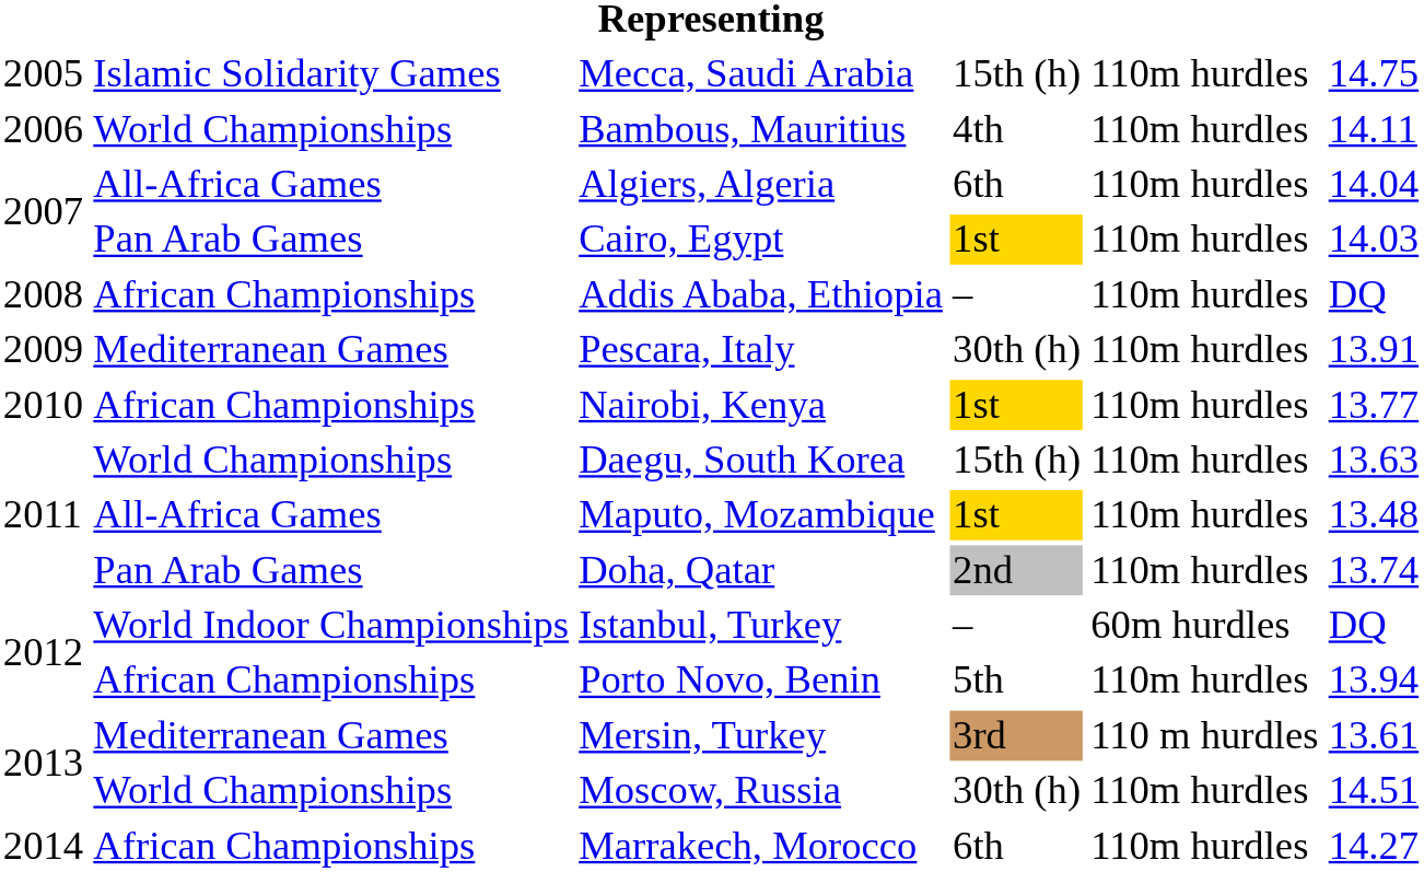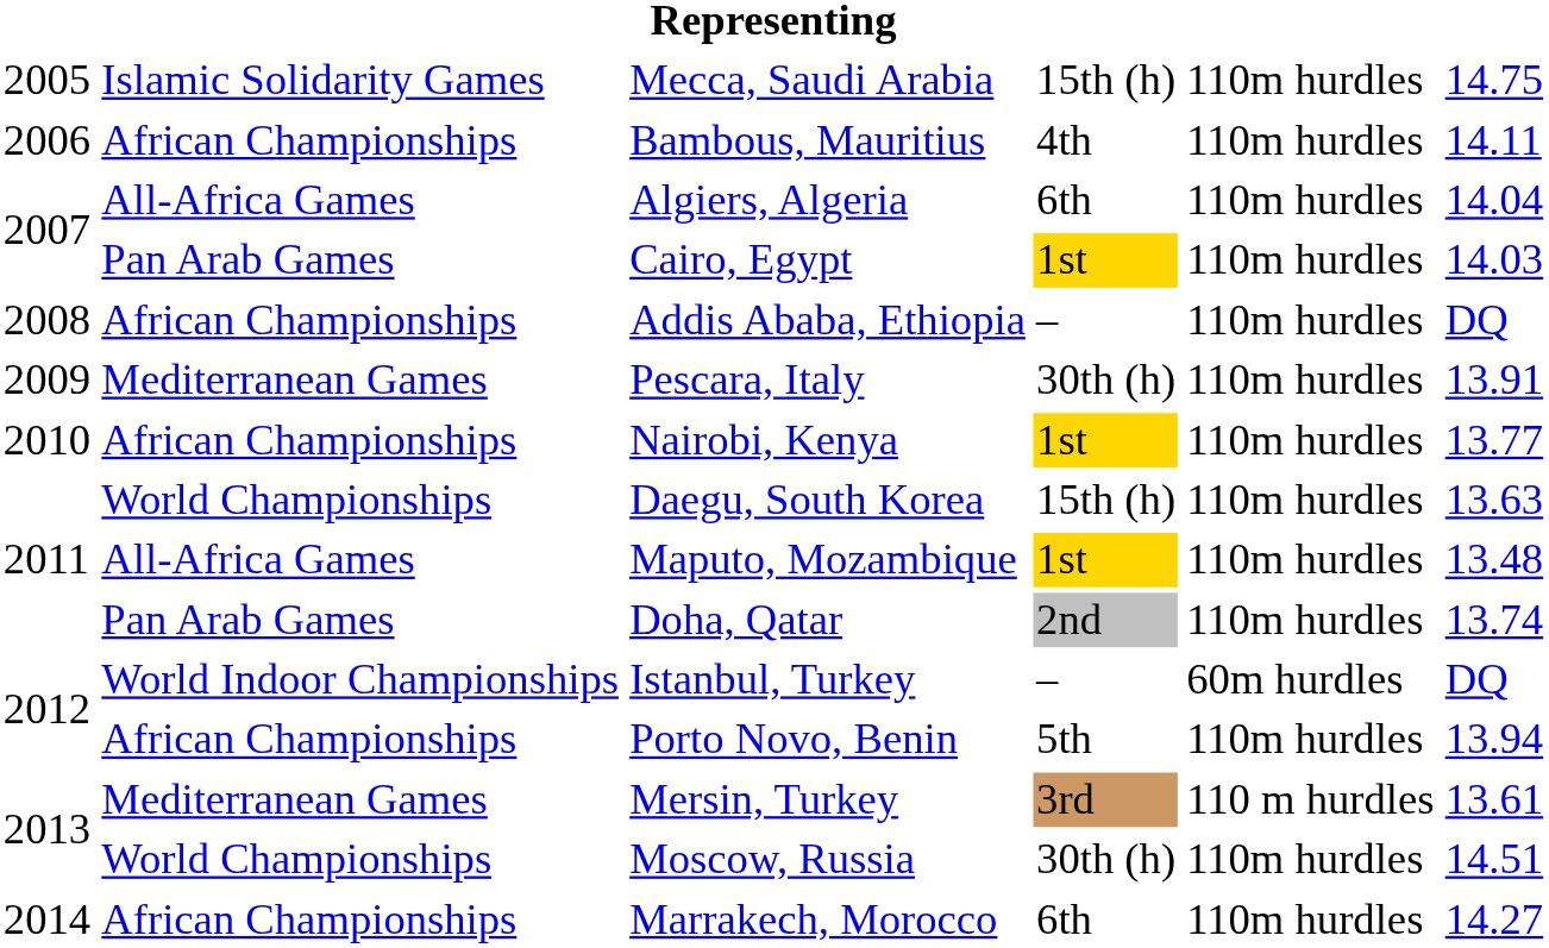Bambous, Mauritius | column 2: World Championships -> African Championships
